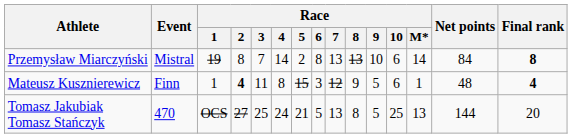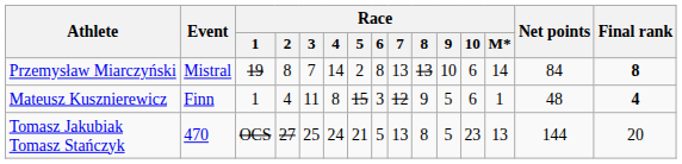Mateusz Kusznierewicz | Race / 2: bold -> normal
Tomasz Jakubiak Tomasz Stańczyk | Race / 10: 25 -> 23
